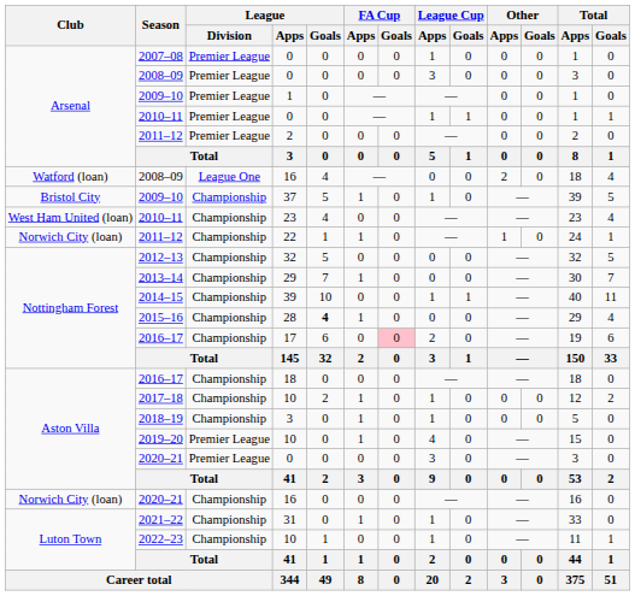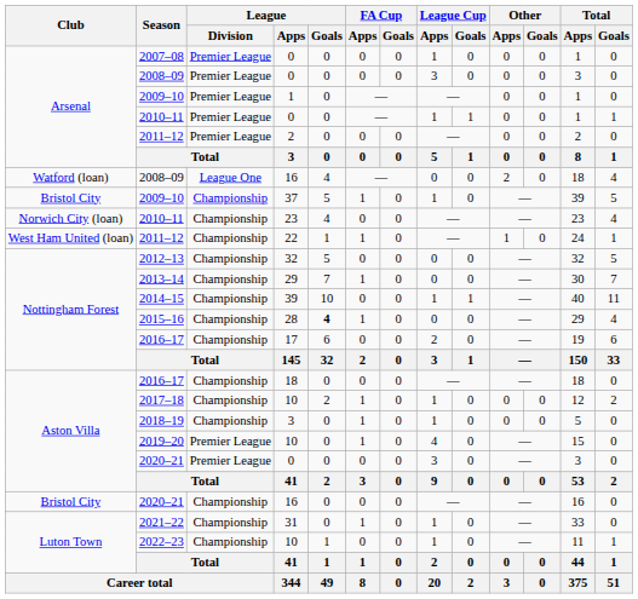2010–11 / 23 | Club: West Ham United (loan) -> Norwich City (loan)
2011–12 / 22 | Club: Norwich City (loan) -> West Ham United (loan)
2016–17 / 17 | FA Cup / Goals: pink background -> no background
2020–21 / 16 | Club: Norwich City (loan) -> Bristol City
